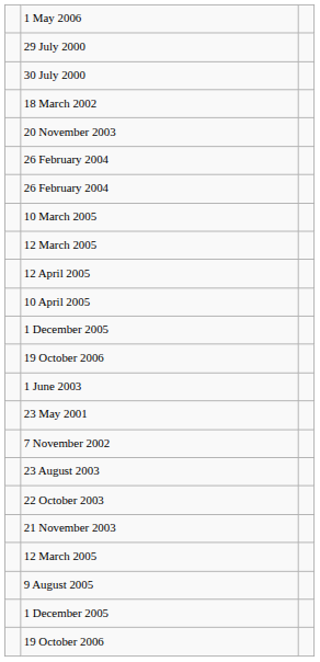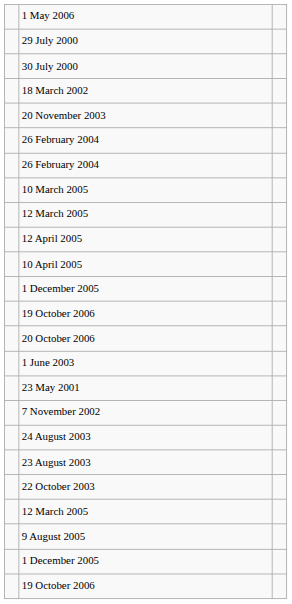+ row: 20 October 2006
+ row: 24 August 2003
- row: 21 November 2003
